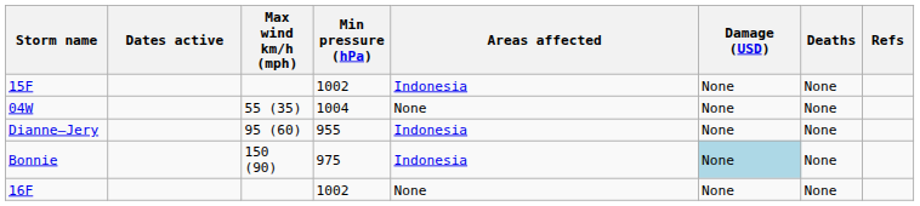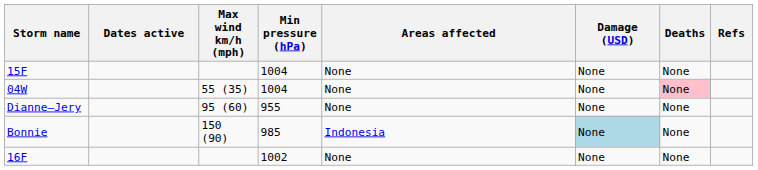15F | Min pressure (hPa): 1002 -> 1004
15F | Areas affected: Indonesia -> None
04W | Deaths: no background -> pink background
Dianne–Jery | Areas affected: Indonesia -> None
Bonnie | Min pressure (hPa): 975 -> 985
